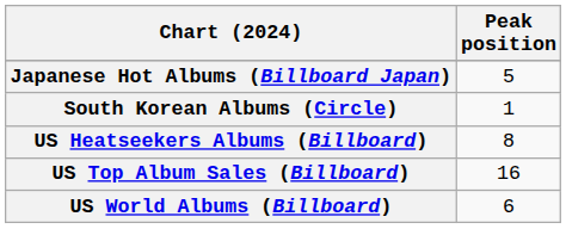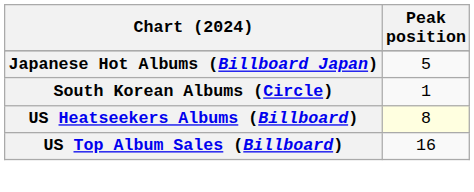US Heatseekers Albums (Billboard) | Peak position: no background -> lightyellow background
- row: US World Albums (Billboard) | 6
